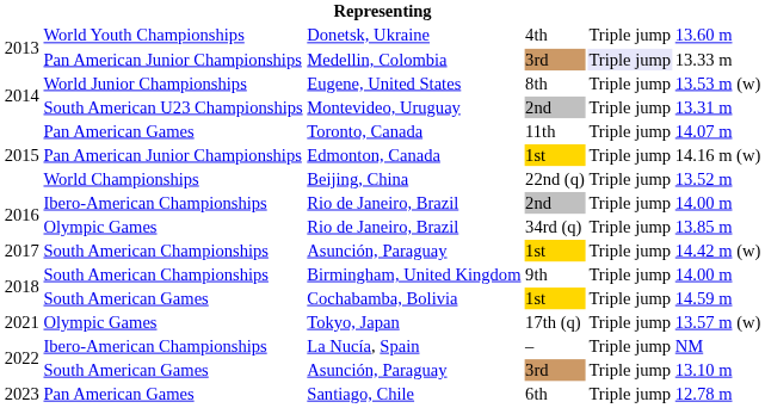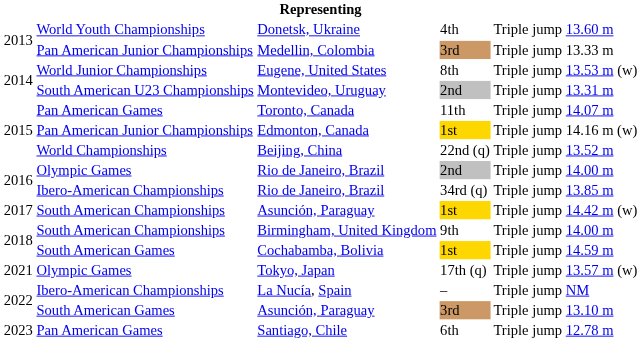Medellin, Colombia | column 5: lavender background -> no background
Rio de Janeiro, Brazil / 2nd | column 2: Ibero-American Championships -> Olympic Games
Rio de Janeiro, Brazil / 34rd (q) | column 2: Olympic Games -> Ibero-American Championships
